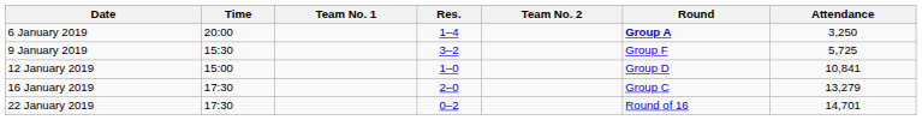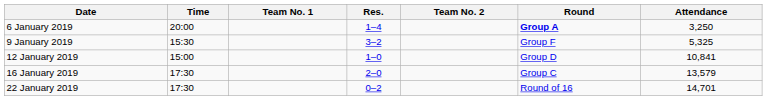9 January 2019 | Attendance: 5,725 -> 5,325
16 January 2019 | Attendance: 13,279 -> 13,579
